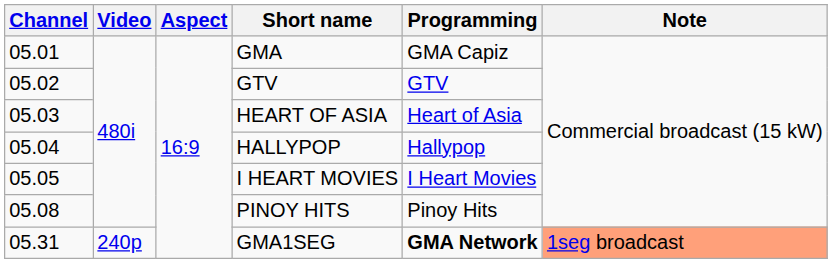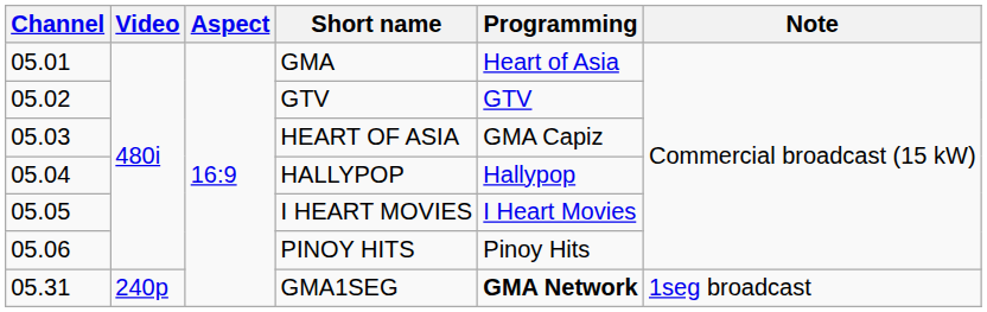GMA | Programming: GMA Capiz -> Heart of Asia
HEART OF ASIA | Programming: Heart of Asia -> GMA Capiz
PINOY HITS | Channel: 05.08 -> 05.06
GMA1SEG | Note: lightsalmon background -> no background
